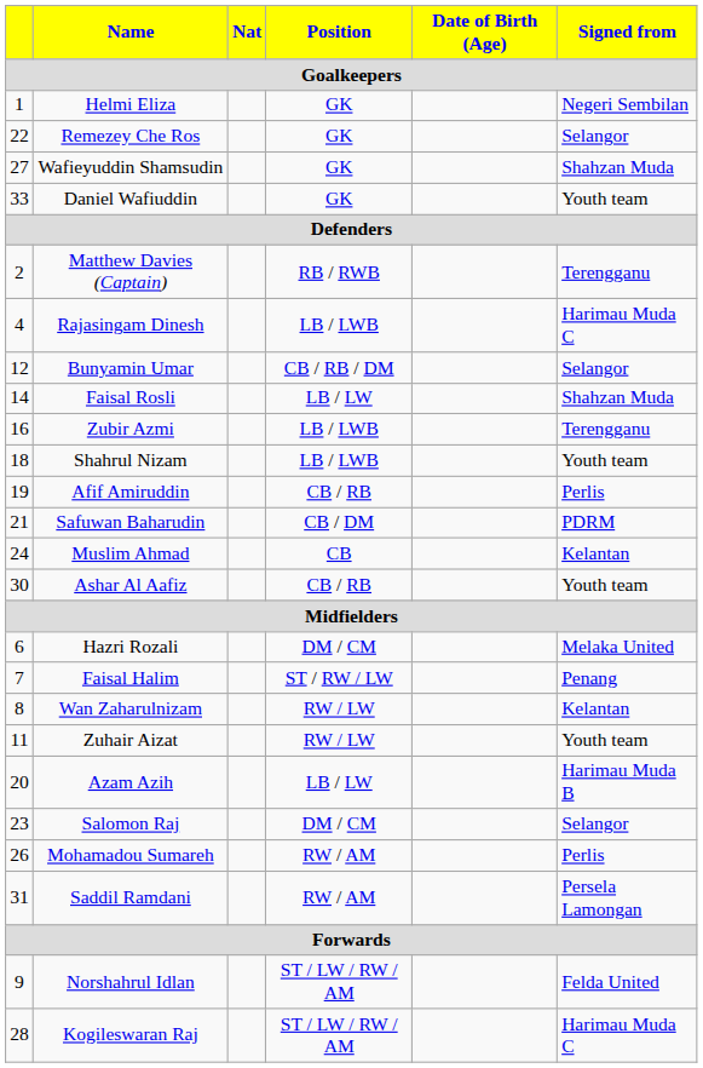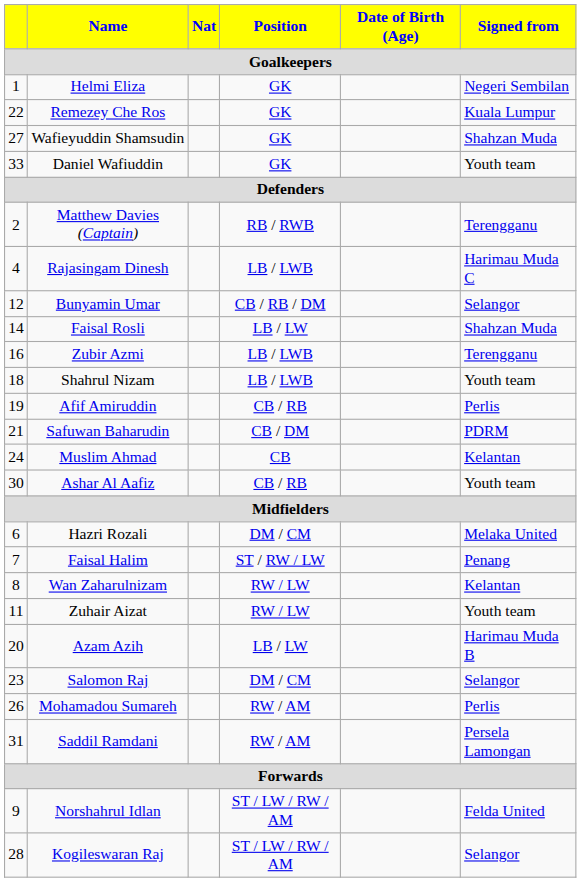Remezey Che Ros | Signed from: Selangor -> Kuala Lumpur
Kogileswaran Raj | Signed from: Harimau Muda C -> Selangor
